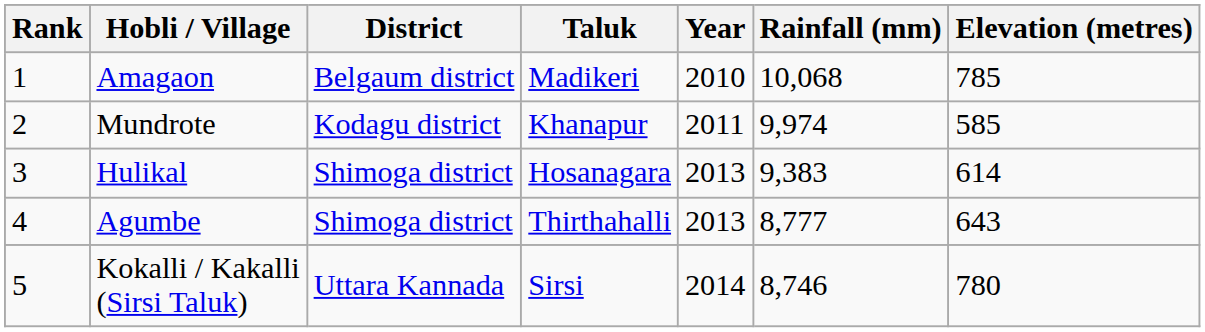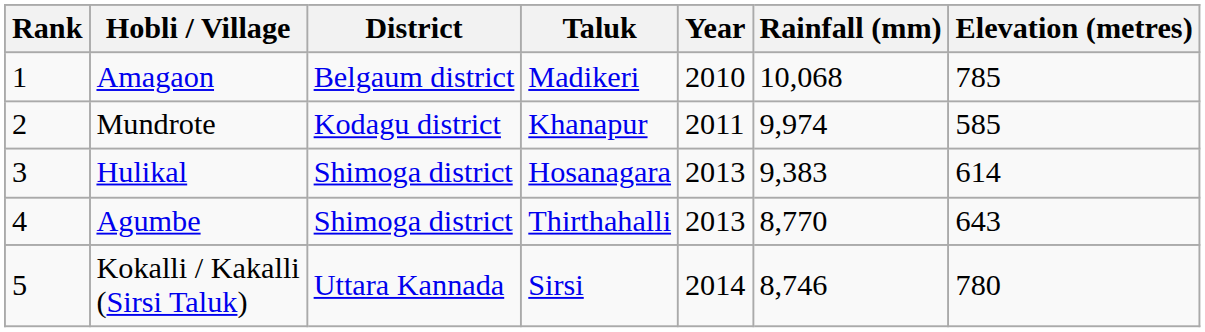Agumbe | Rainfall (mm): 8,777 -> 8,770
